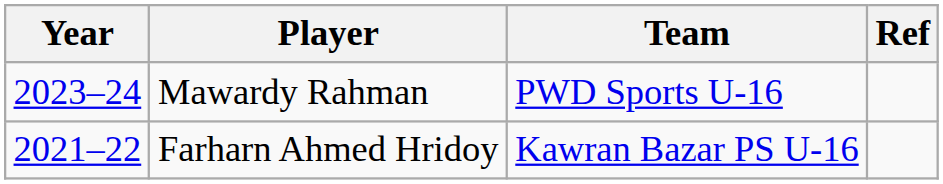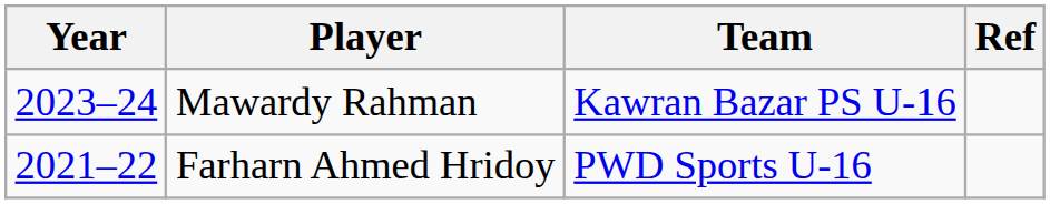Mawardy Rahman | Team: PWD Sports U-16 -> Kawran Bazar PS U-16
Farharn Ahmed Hridoy | Team: Kawran Bazar PS U-16 -> PWD Sports U-16
